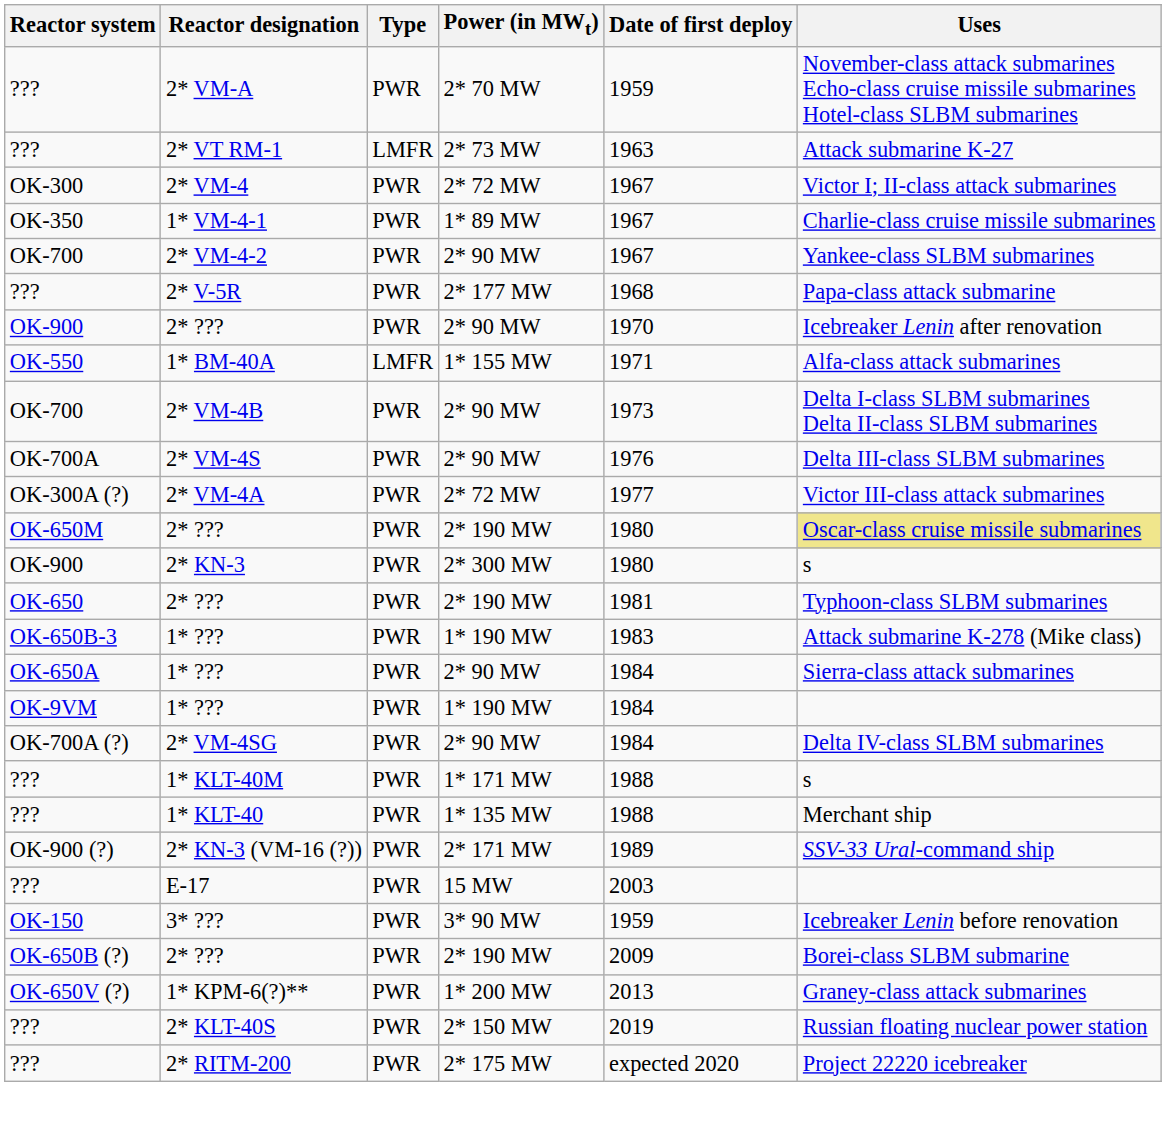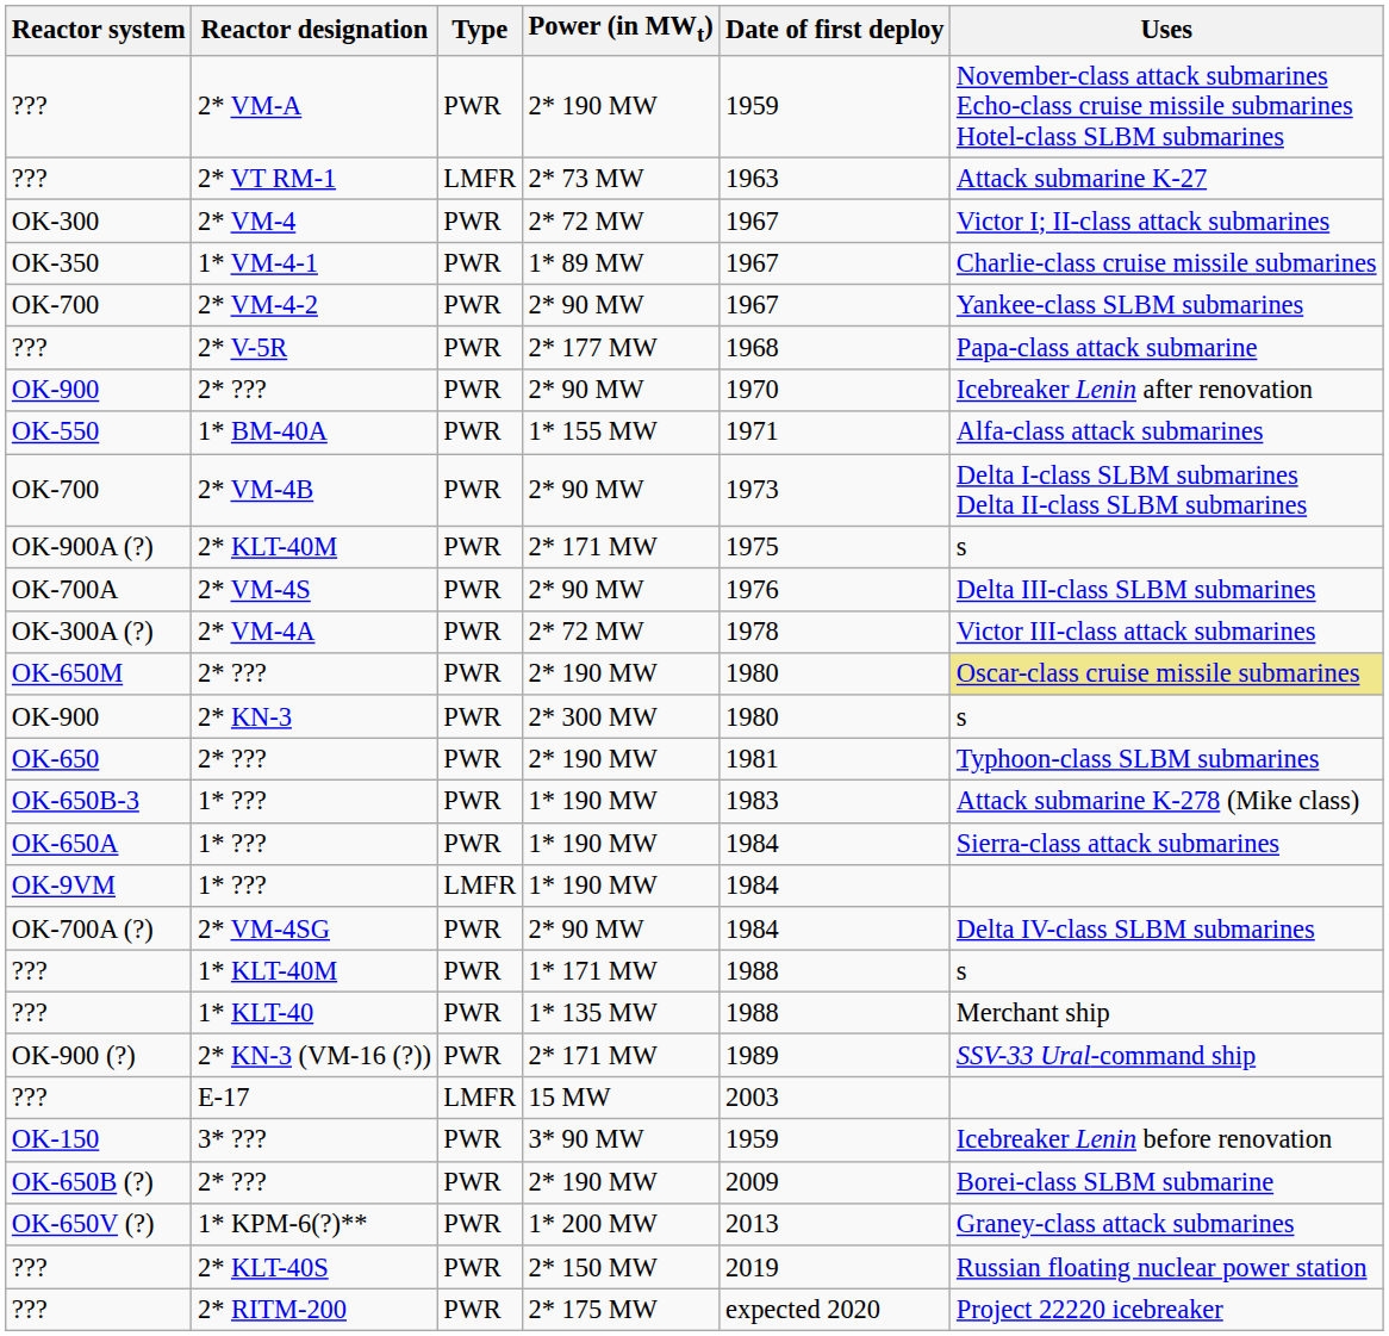2* VM-A | Power (in MWt): 2* 70 MW -> 2* 190 MW
1* BM-40A | Type: LMFR -> PWR
+ row: OK-900A (?) | 2* KLT-40M | PWR | 2* 171 MW | 1975 | s
2* VM-4A | Date of first deploy: 1977 -> 1978
OK-650A / 1* ??? | Power (in MWt): 2* 90 MW -> 1* 190 MW
OK-9VM / 1* ??? | Type: PWR -> LMFR
E-17 | Type: PWR -> LMFR
